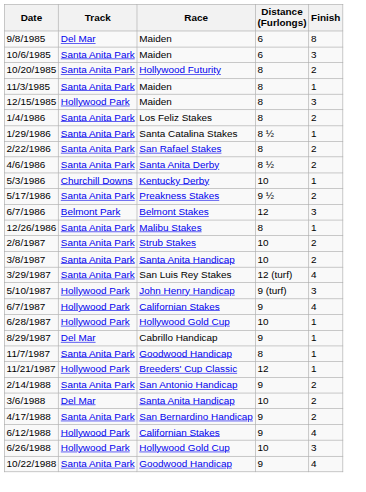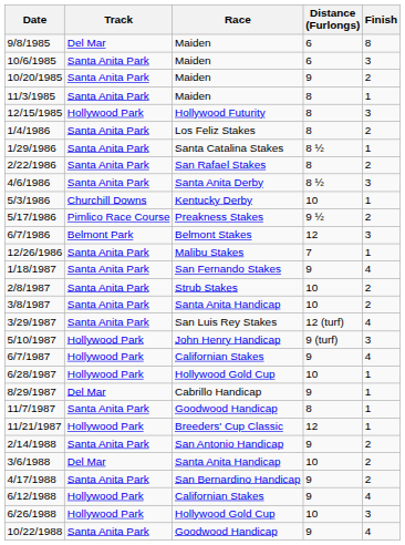10/20/1985 | Race: Hollywood Futurity -> Maiden
10/20/1985 | Distance (Furlongs): 8 -> 9
12/15/1985 | Race: Maiden -> Hollywood Futurity
4/6/1986 | Finish: 2 -> 3
5/17/1986 | Track: Santa Anita Park -> Pimlico Race Course
12/26/1986 | Distance (Furlongs): 8 -> 7
+ row: 1/18/1987 | Santa Anita Park | San Fernando Stakes | 9 | 4
